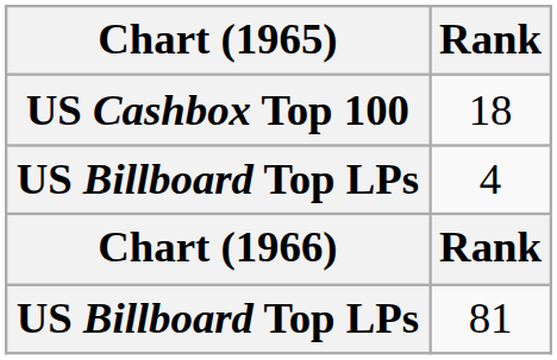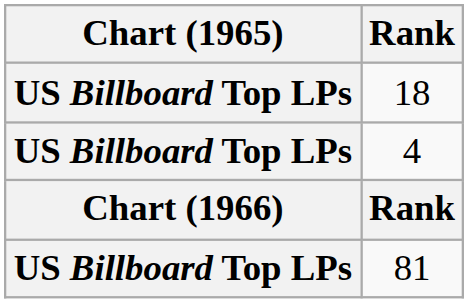18 | Chart (1965): US Cashbox Top 100 -> US Billboard Top LPs
